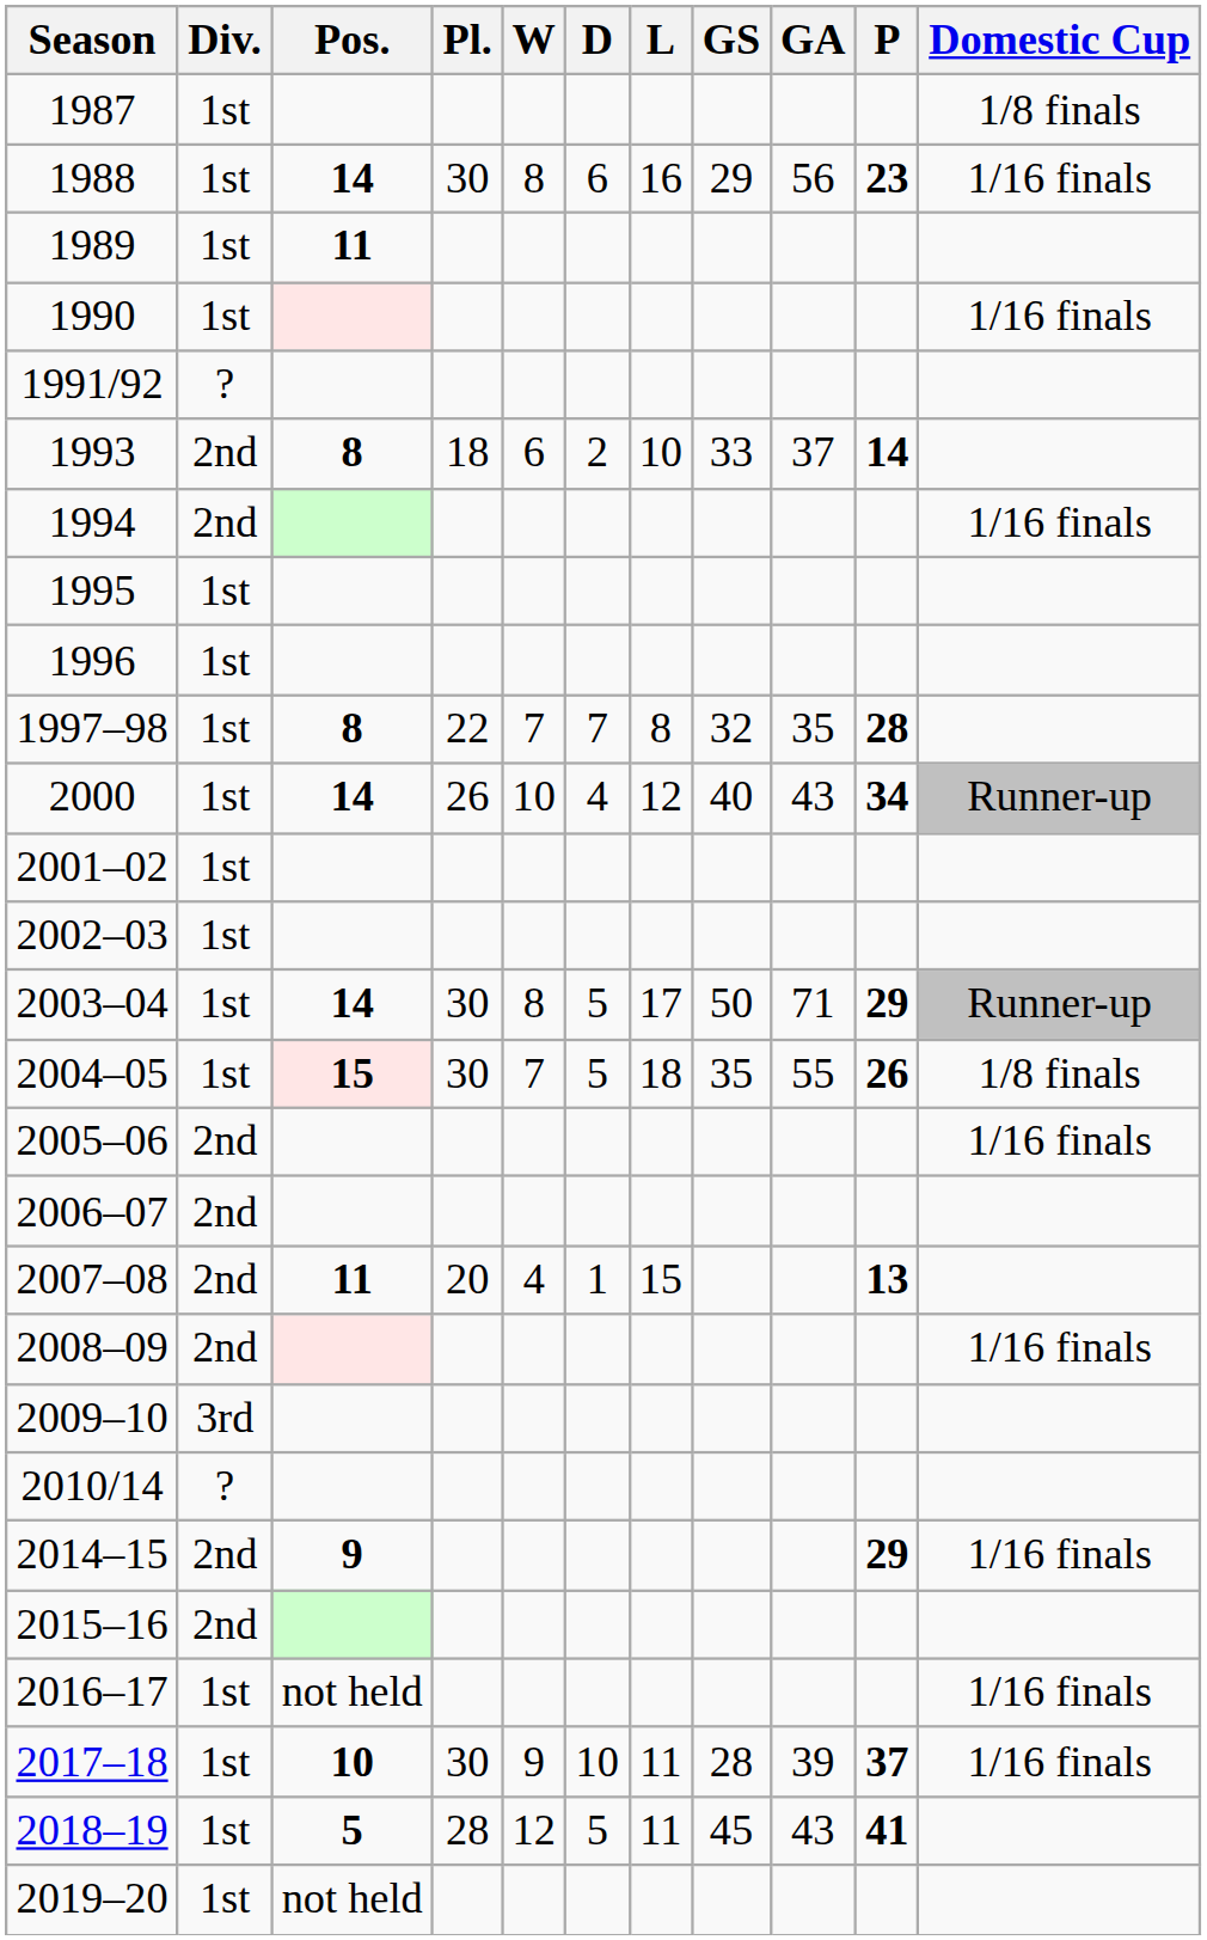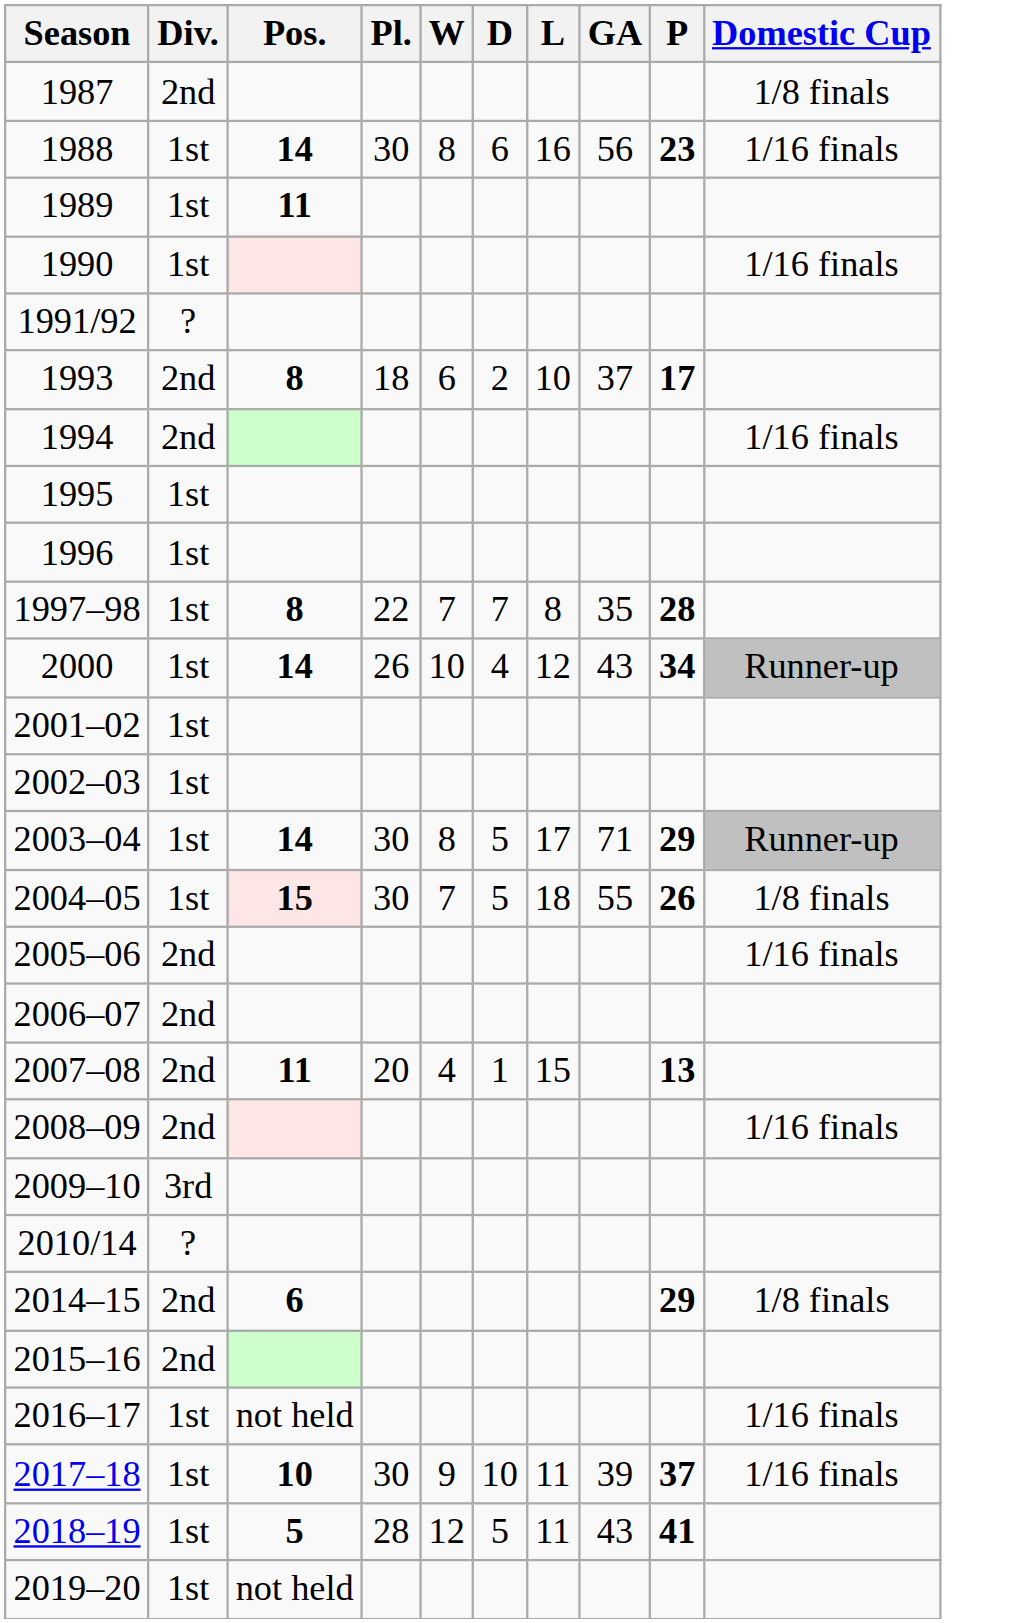- column: GS | 29 | 33 | 32 | 40 | 50 | 35 | 28 | 45
1987 | Div.: 1st -> 2nd
1993 | P: 14 -> 17
2014–15 | Pos.: 9 -> 6
2014–15 | Domestic Cup: 1/16 finals -> 1/8 finals
